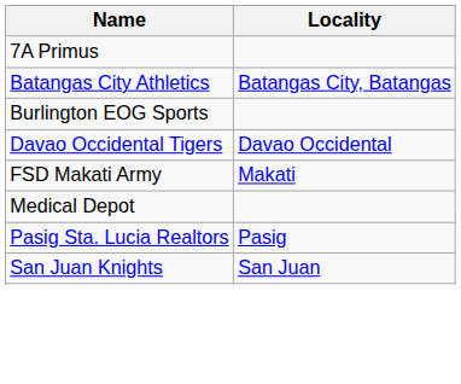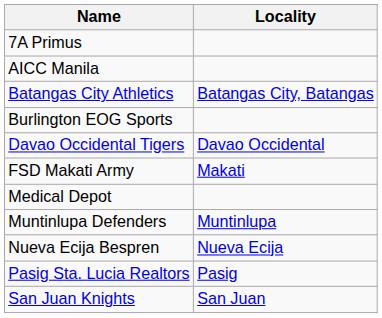+ row: AICC Manila
+ row: Muntinlupa Defenders | Muntinlupa
+ row: Nueva Ecija Bespren | Nueva Ecija
